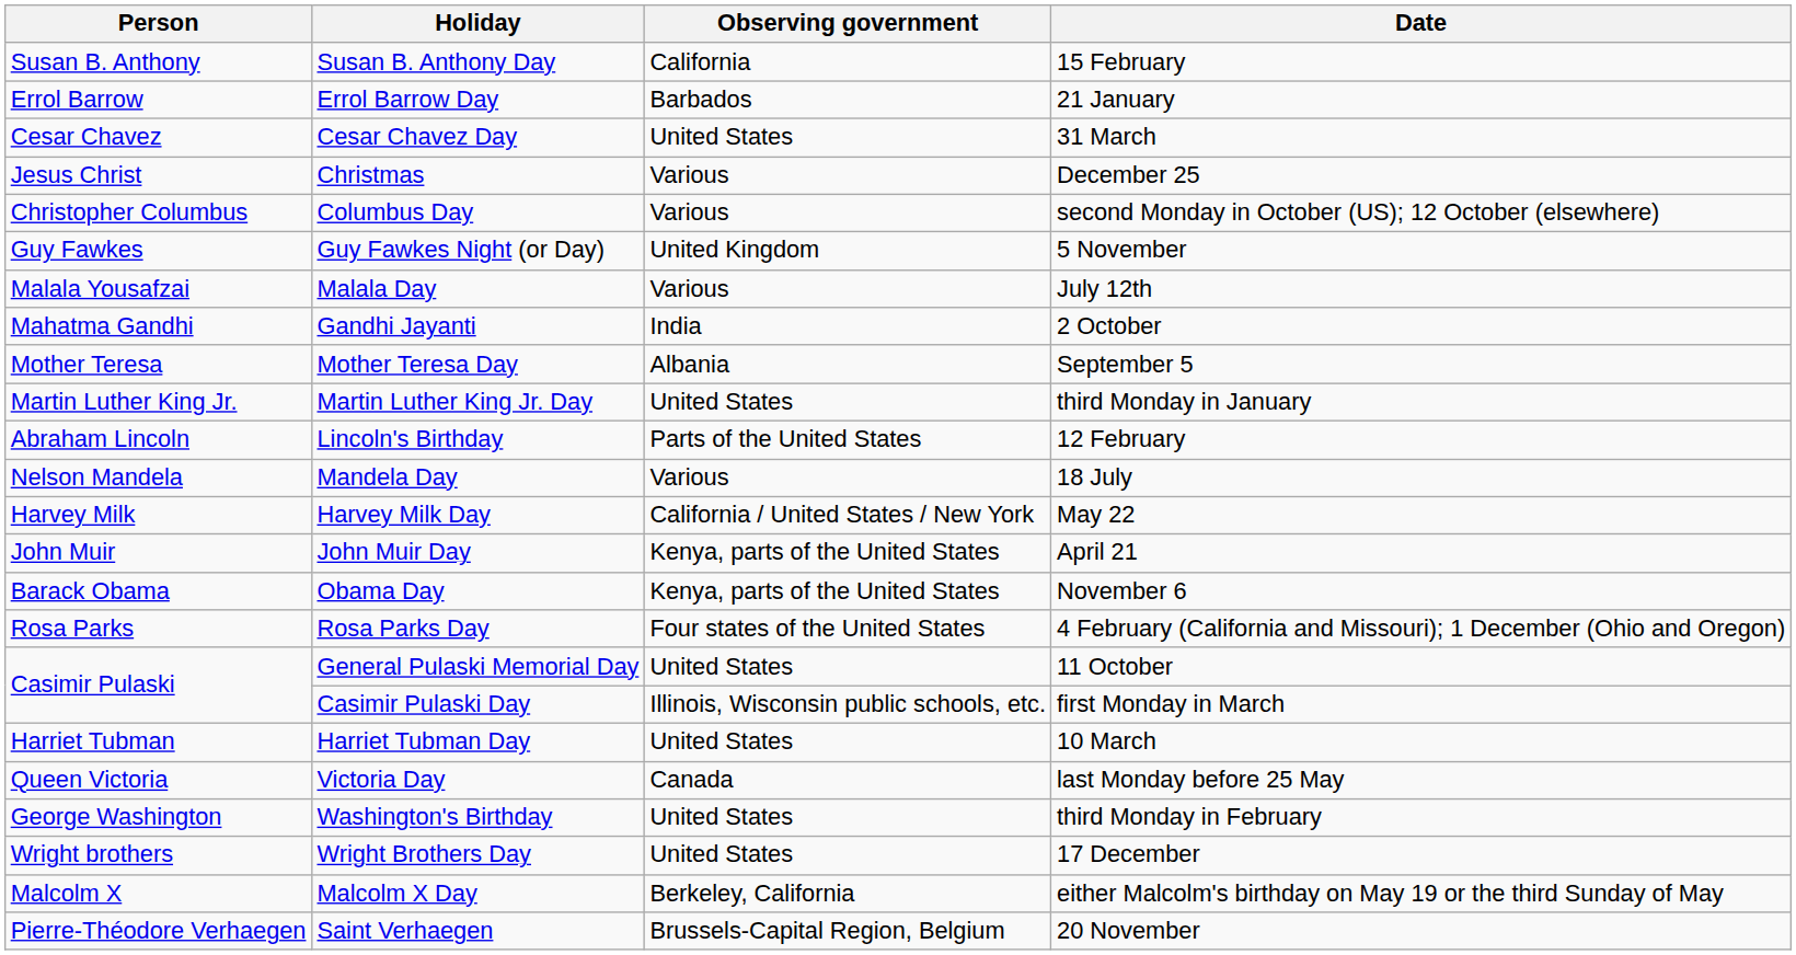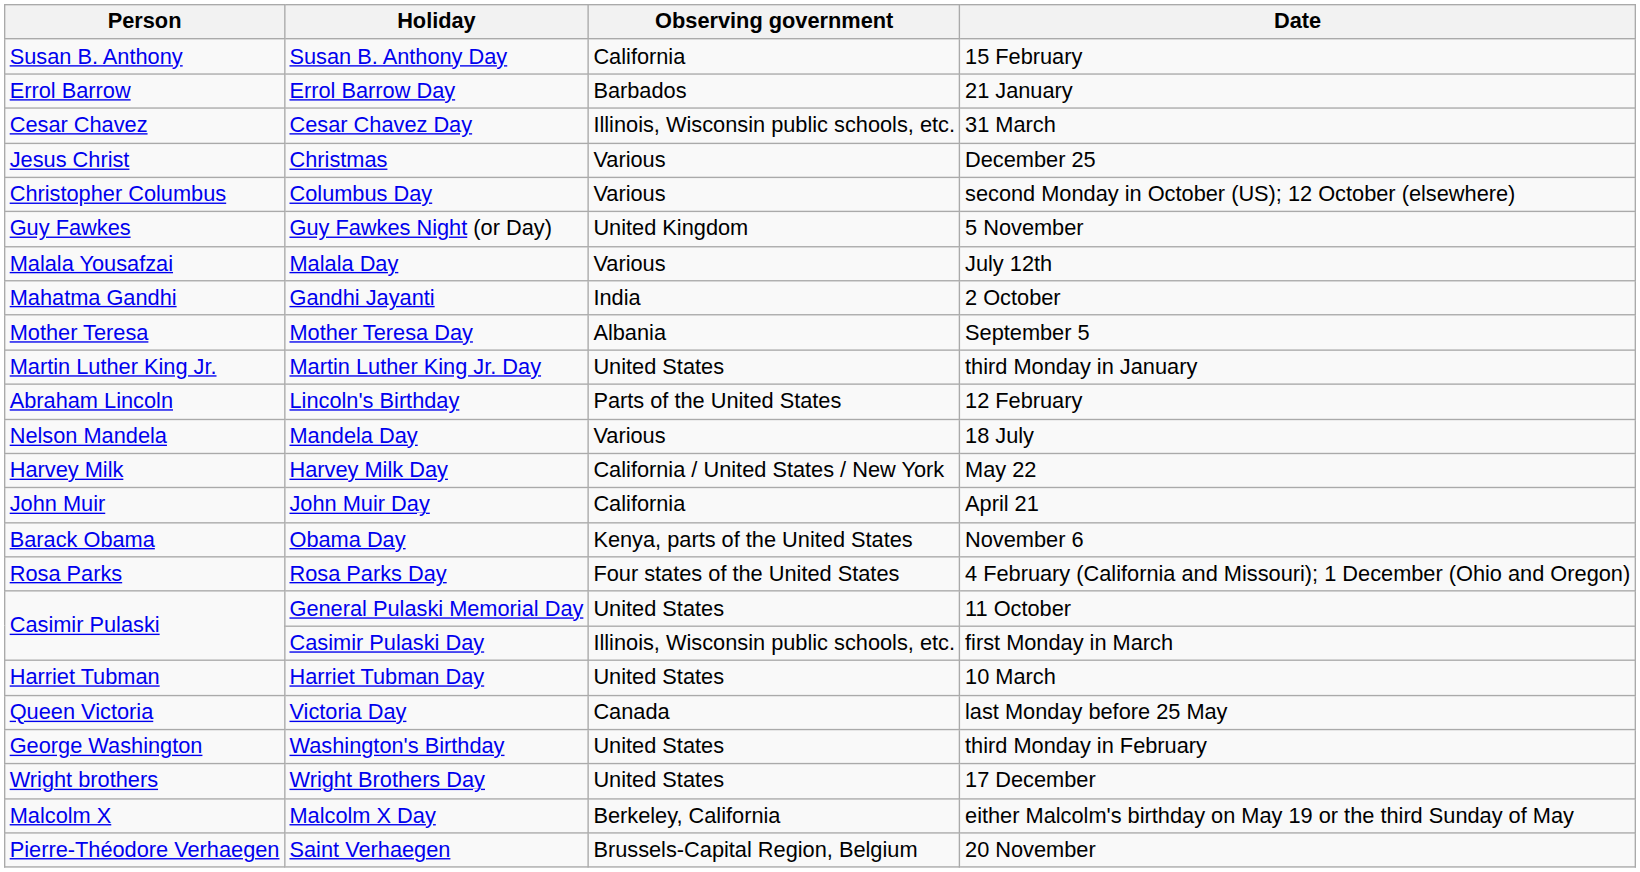Cesar Chavez Day | Observing government: United States -> Illinois, Wisconsin public schools, etc.
John Muir Day | Observing government: Kenya, parts of the United States -> California
